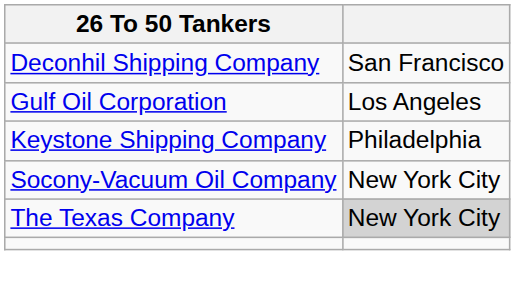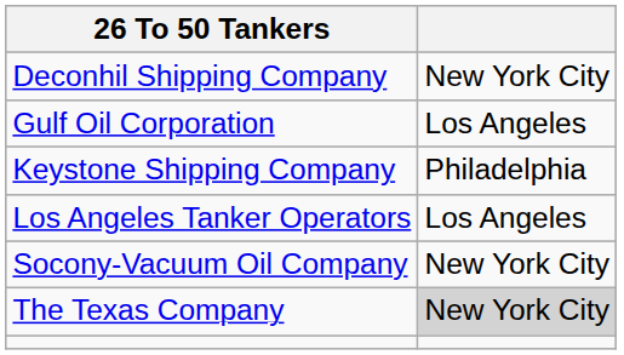Deconhil Shipping Company | column 2: San Francisco -> New York City
+ row: Los Angeles Tanker Operators | Los Angeles
